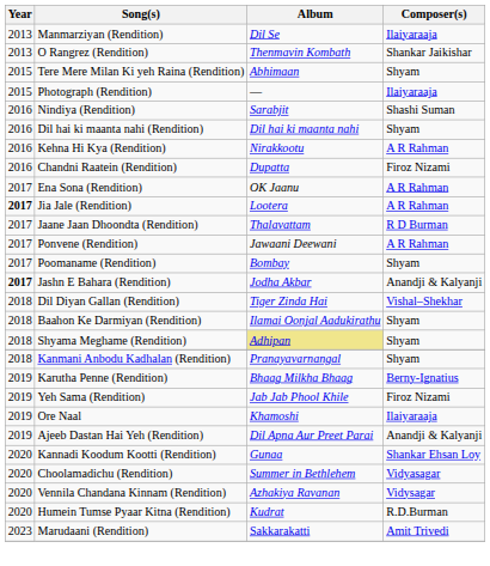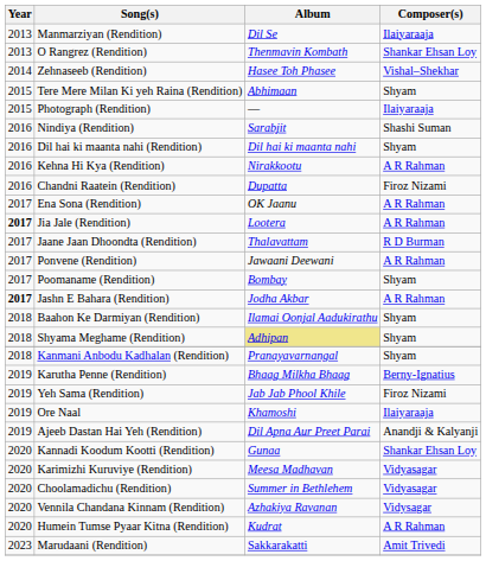O Rangrez (Rendition) | Composer(s): Shankar Jaikishar -> Shankar Ehsan Loy
+ row: 2014 | Zehnaseeb (Rendition) | Hasee Toh Phasee | Vishal–Shekhar
Jashn E Bahara (Rendition) | Composer(s): Anandji & Kalyanji -> A R Rahman
- row: 2018 | Dil Diyan Gallan (Rendition) | Tiger Zinda Hai | Vishal–Shekhar
+ row: 2020 | Karimizhi Kuruviye (Rendition) | Meesa Madhavan | Vidyasagar
Humein Tumse Pyaar Kitna (Rendition) | Composer(s): R.D.Burman -> A R Rahman
